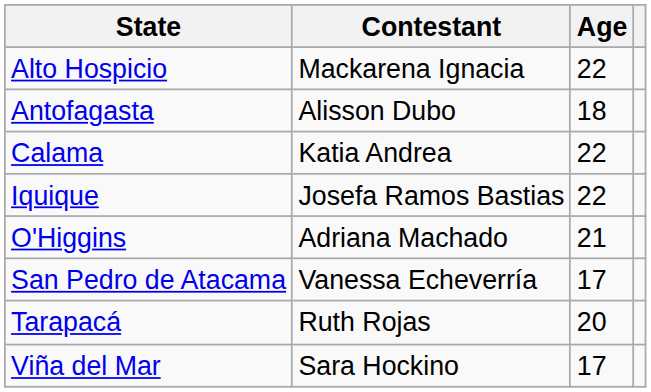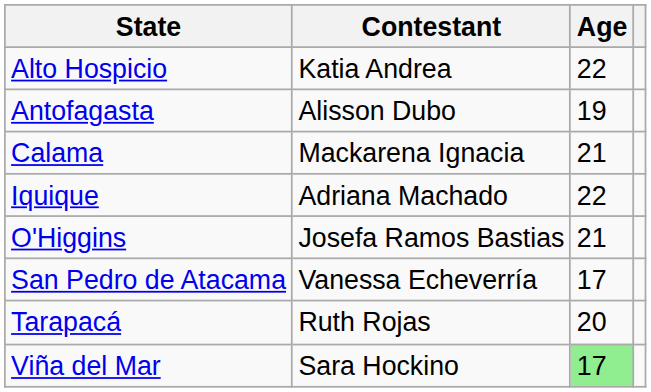Alto Hospicio | Contestant: Mackarena Ignacia -> Katia Andrea
Antofagasta | Age: 18 -> 19
Calama | Contestant: Katia Andrea -> Mackarena Ignacia
Calama | Age: 22 -> 21
Iquique | Contestant: Josefa Ramos Bastias -> Adriana Machado
O'Higgins | Contestant: Adriana Machado -> Josefa Ramos Bastias
Viña del Mar | Age: no background -> lightgreen background
